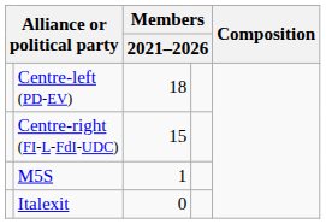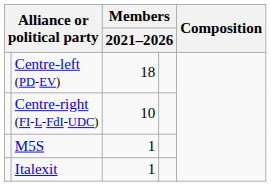Centre-right (FI-L-FdI-UDC) | column 3: 15 -> 10
Italexit | column 3: 0 -> 1
